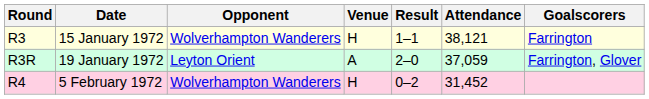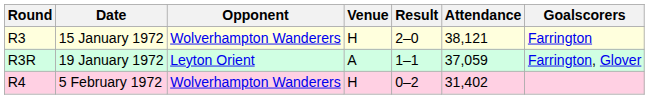15 January 1972 | Result: 1–1 -> 2–0
19 January 1972 | Result: 2–0 -> 1–1
5 February 1972 | Attendance: 31,452 -> 31,402
